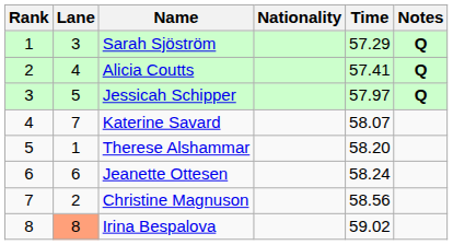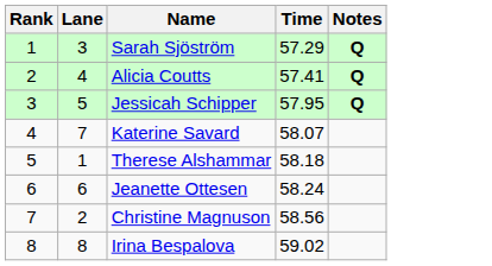- column: Nationality
Jessicah Schipper | Time: 57.97 -> 57.95
Therese Alshammar | Time: 58.20 -> 58.18
Irina Bespalova | Lane: lightsalmon background -> no background
